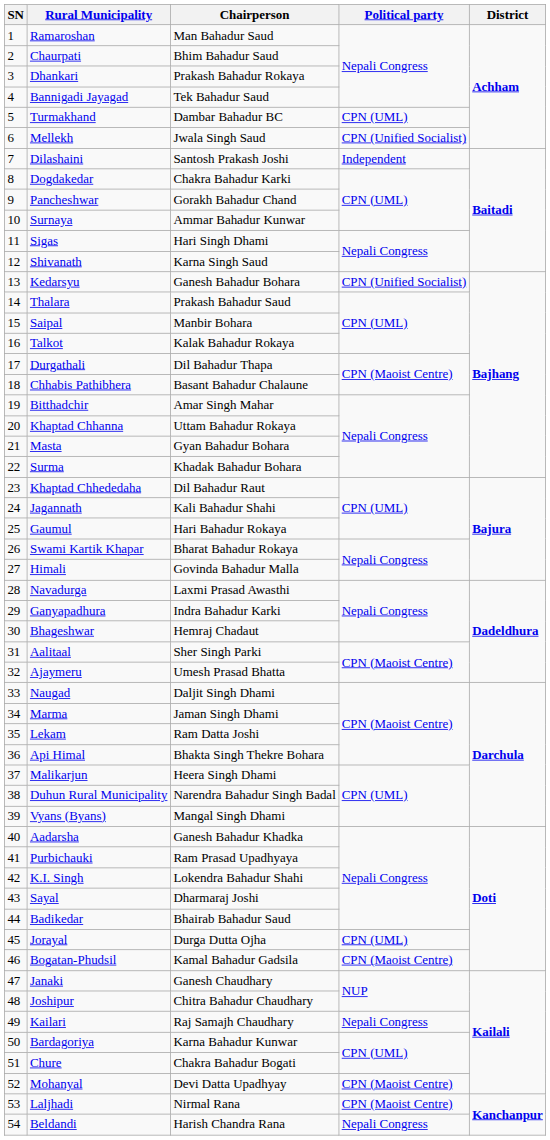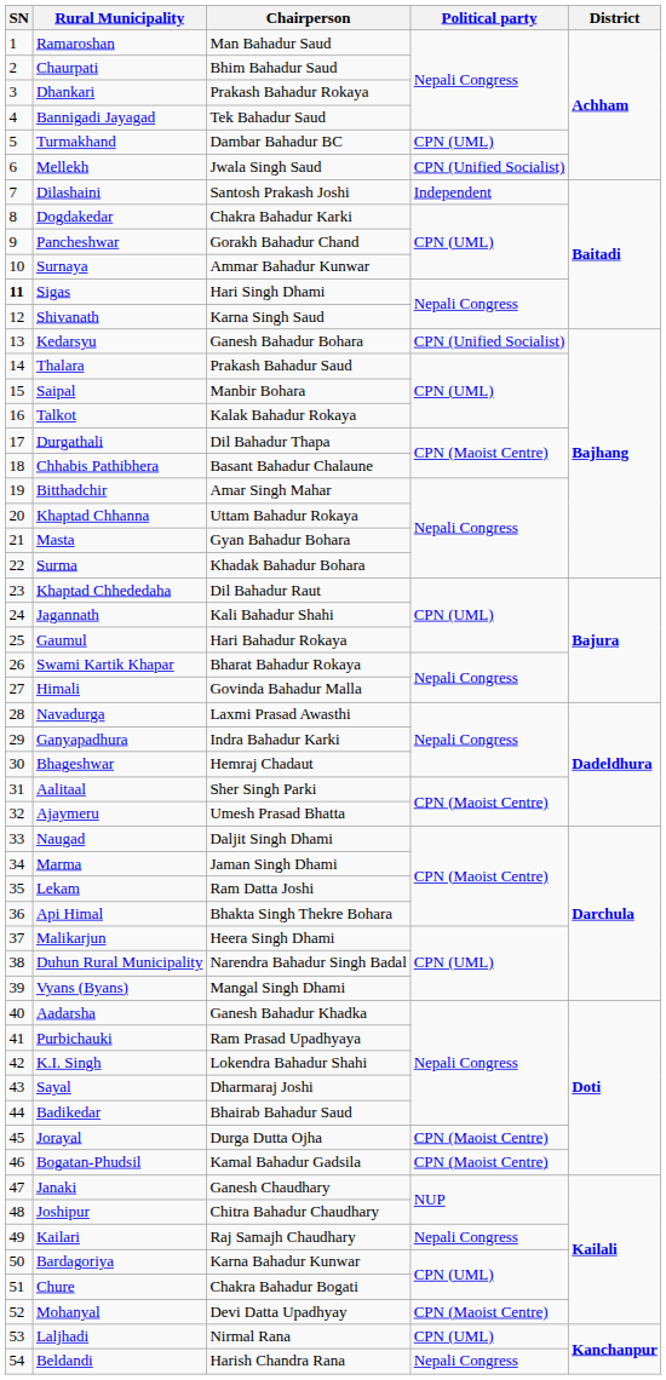Sigas | SN: normal -> bold
Jorayal | Political party: CPN (UML) -> CPN (Maoist Centre)
Laljhadi | Political party: CPN (Maoist Centre) -> CPN (UML)
